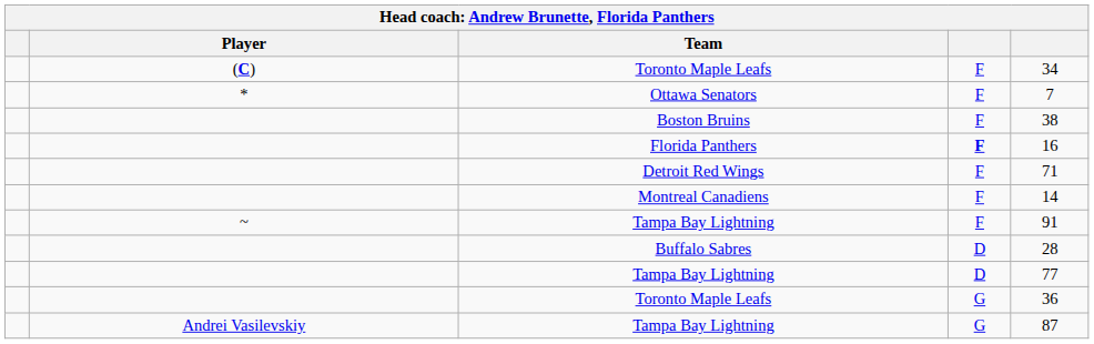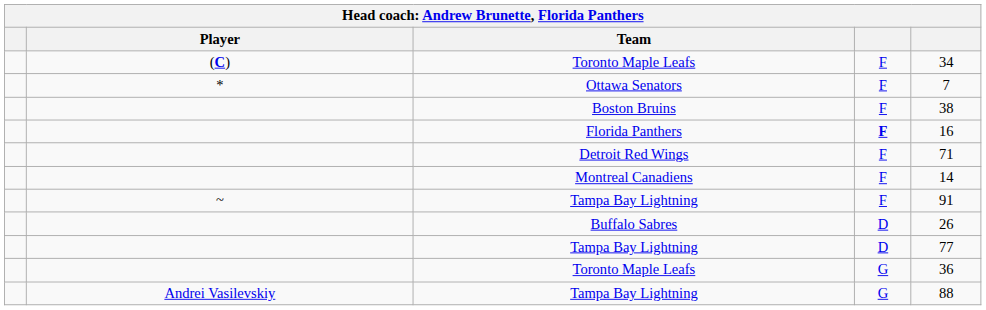Buffalo Sabres | column 5: 28 -> 26
Andrei Vasilevskiy / Tampa Bay Lightning | column 5: 87 -> 88
